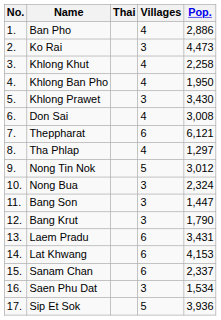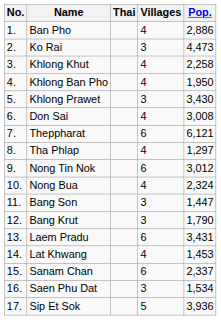Nong Tin Nok | Villages: 5 -> 6
Nong Bua | Villages: 3 -> 4
Lat Khwang | Villages: 6 -> 4
Lat Khwang | Pop.: 4,153 -> 1,453
